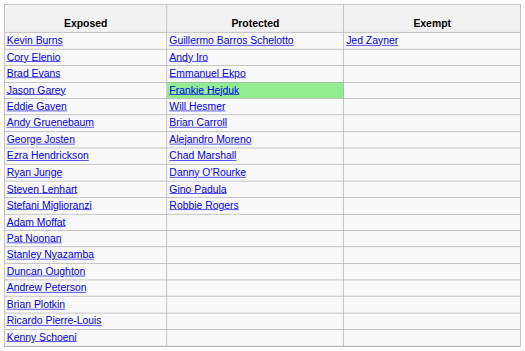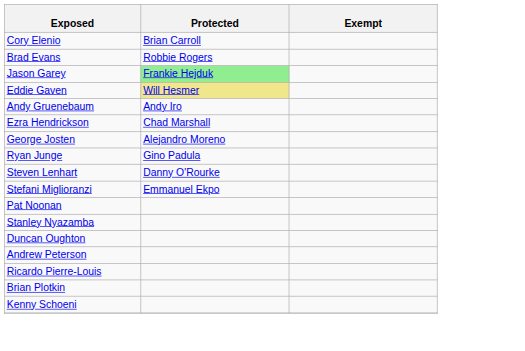- row: Kevin Burns | Guillermo Barros Schelotto | Jed Zayner
Cory Elenio | Protected: Andy Iro -> Brian Carroll
Brad Evans | Protected: Emmanuel Ekpo -> Robbie Rogers
Eddie Gaven | Protected: no background -> khaki background
Andy Gruenebaum | Protected: Brian Carroll -> Andy Iro
rows swapped: Ezra Hendrickson <-> George Josten
Ryan Junge | Protected: Danny O'Rourke -> Gino Padula
Steven Lenhart | Protected: Gino Padula -> Danny O'Rourke
Stefani Miglioranzi | Protected: Robbie Rogers -> Emmanuel Ekpo
- row: Adam Moffat
rows swapped: Ricardo Pierre-Louis <-> Brian Plotkin
